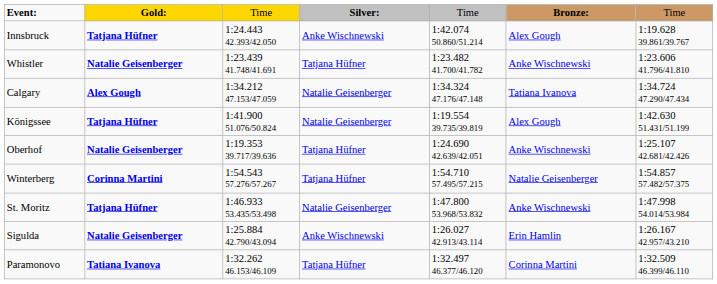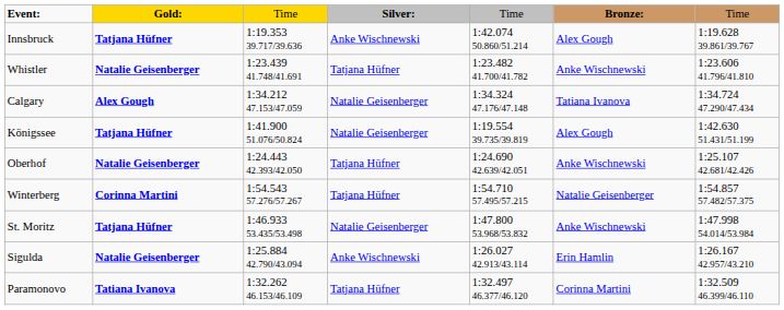Innsbruck | column 3: 1:24.443 42.393/42.050 -> 1:19.353 39.717/39.636
Oberhof | column 3: 1:19.353 39.717/39.636 -> 1:24.443 42.393/42.050
